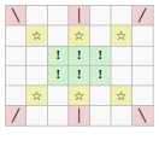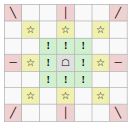+ row: ─ | ☆ | ! | ☖ | ! | ☆ | ─
